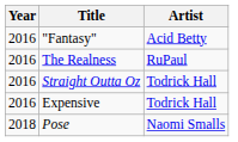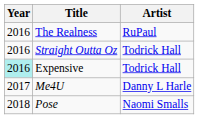- row: 2016 | "Fantasy" | Acid Betty
Expensive | Year: no background -> paleturquoise background
+ row: 2017 | Me4U | Danny L Harle
